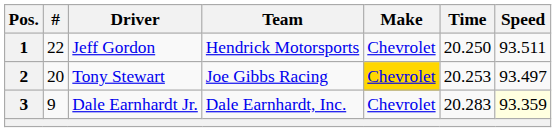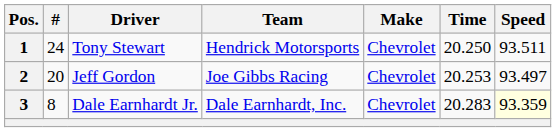1 | #: 22 -> 24
1 | Driver: Jeff Gordon -> Tony Stewart
2 | Driver: Tony Stewart -> Jeff Gordon
2 | Make: gold background -> no background
3 | #: 9 -> 8
